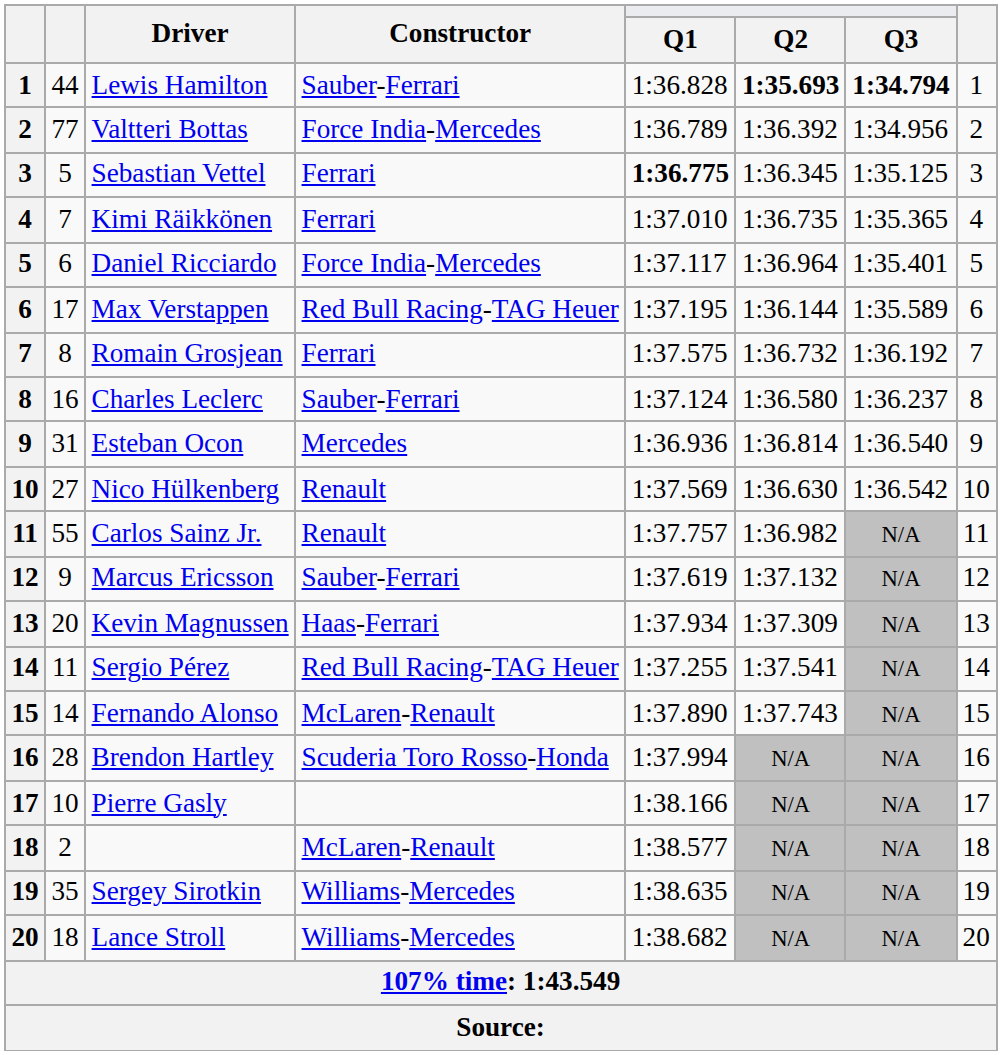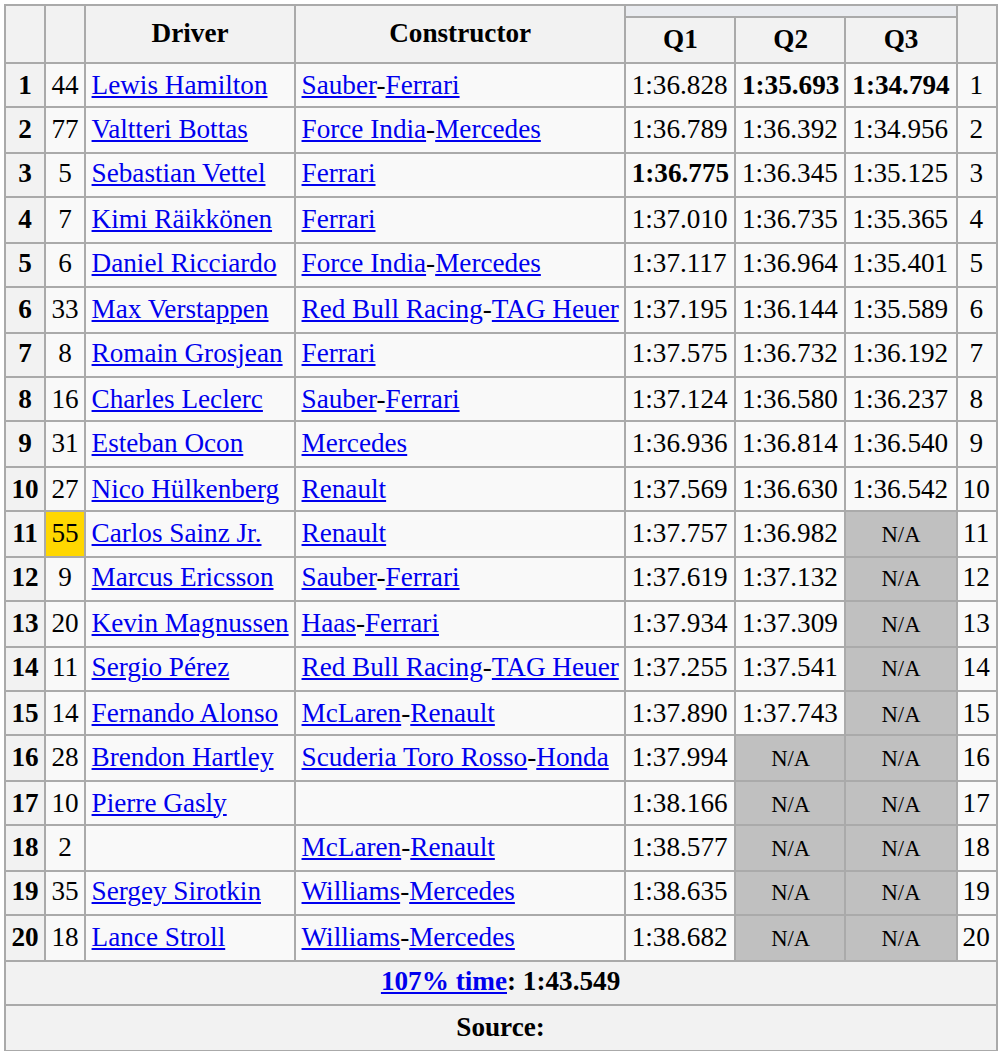Max Verstappen | column 2: 17 -> 33
Carlos Sainz Jr. | column 2: no background -> gold background
